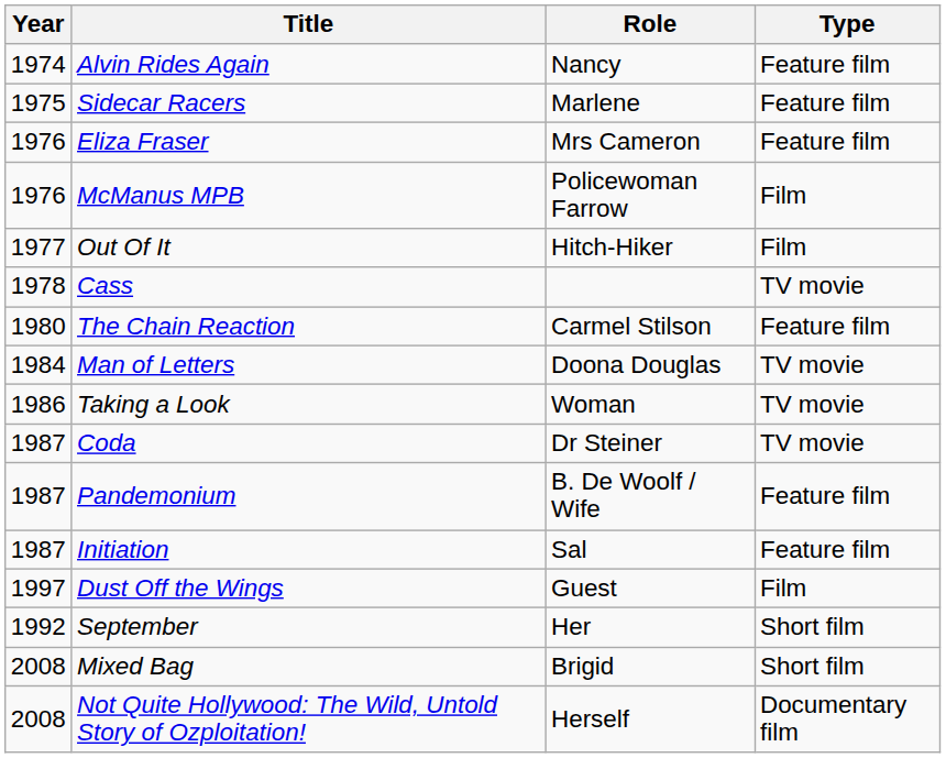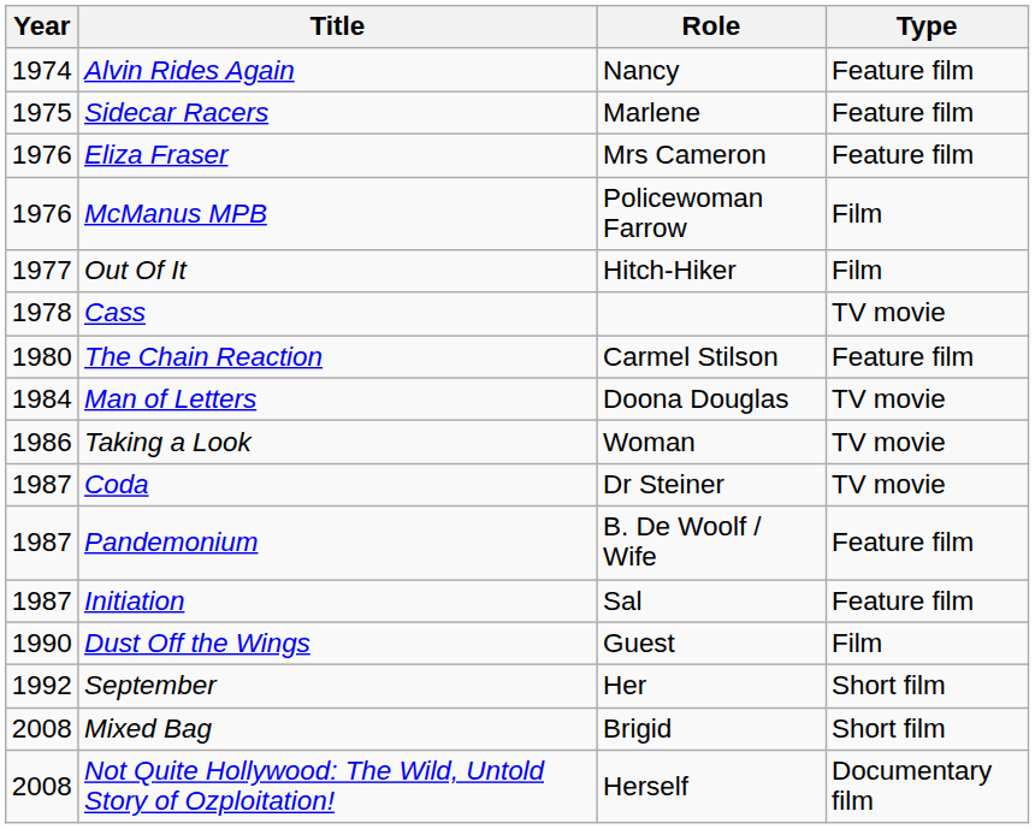Dust Off the Wings | Year: 1997 -> 1990
